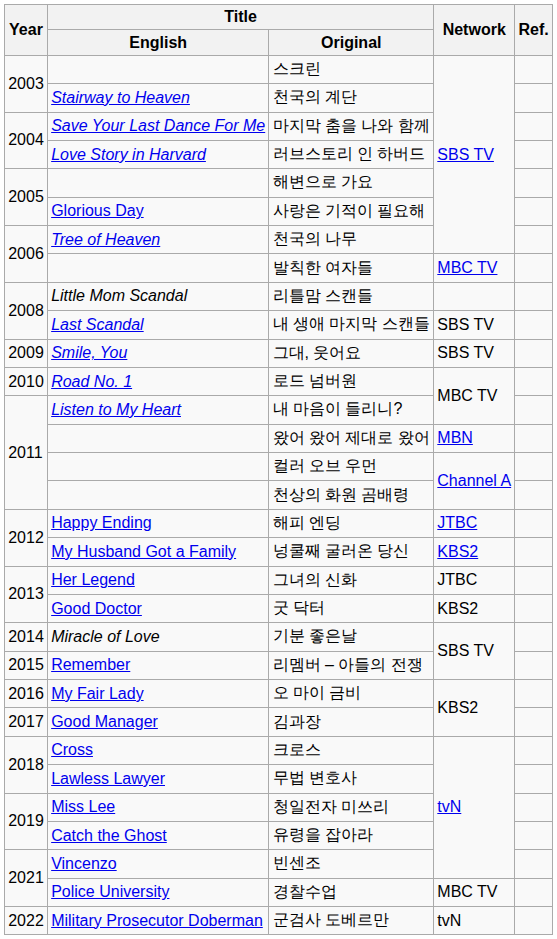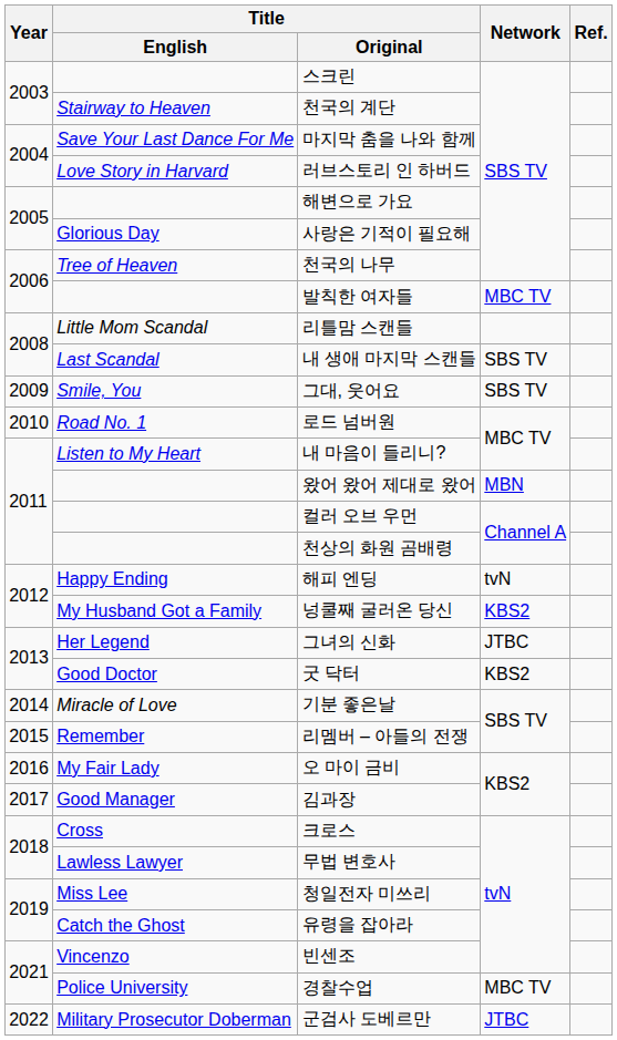해피 엔딩 | Network: JTBC -> tvN
군검사 도베르만 | Network: tvN -> JTBC
